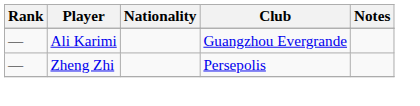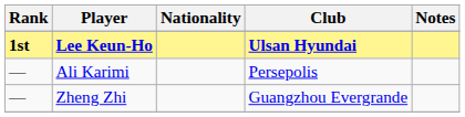+ row: 1st | Lee Keun-Ho | Ulsan Hyundai
Ali Karimi | Club: Guangzhou Evergrande -> Persepolis
Zheng Zhi | Club: Persepolis -> Guangzhou Evergrande
